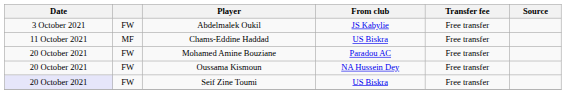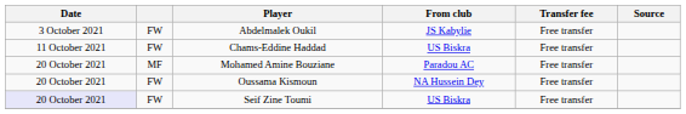Chams-Eddine Haddad | column 2: MF -> FW
Mohamed Amine Bouziane | column 2: FW -> MF
